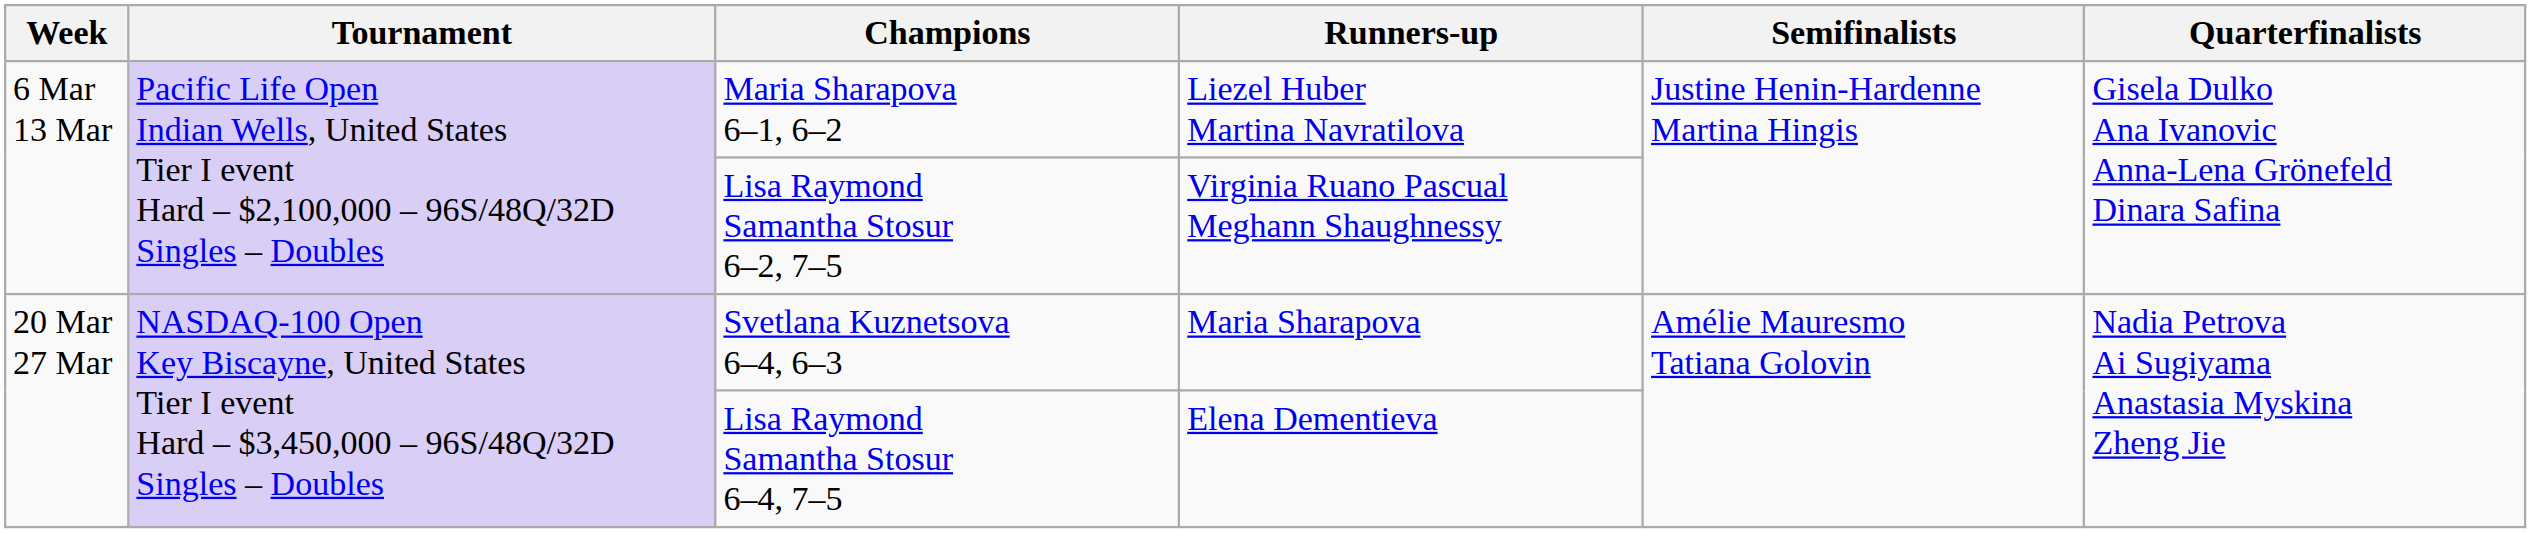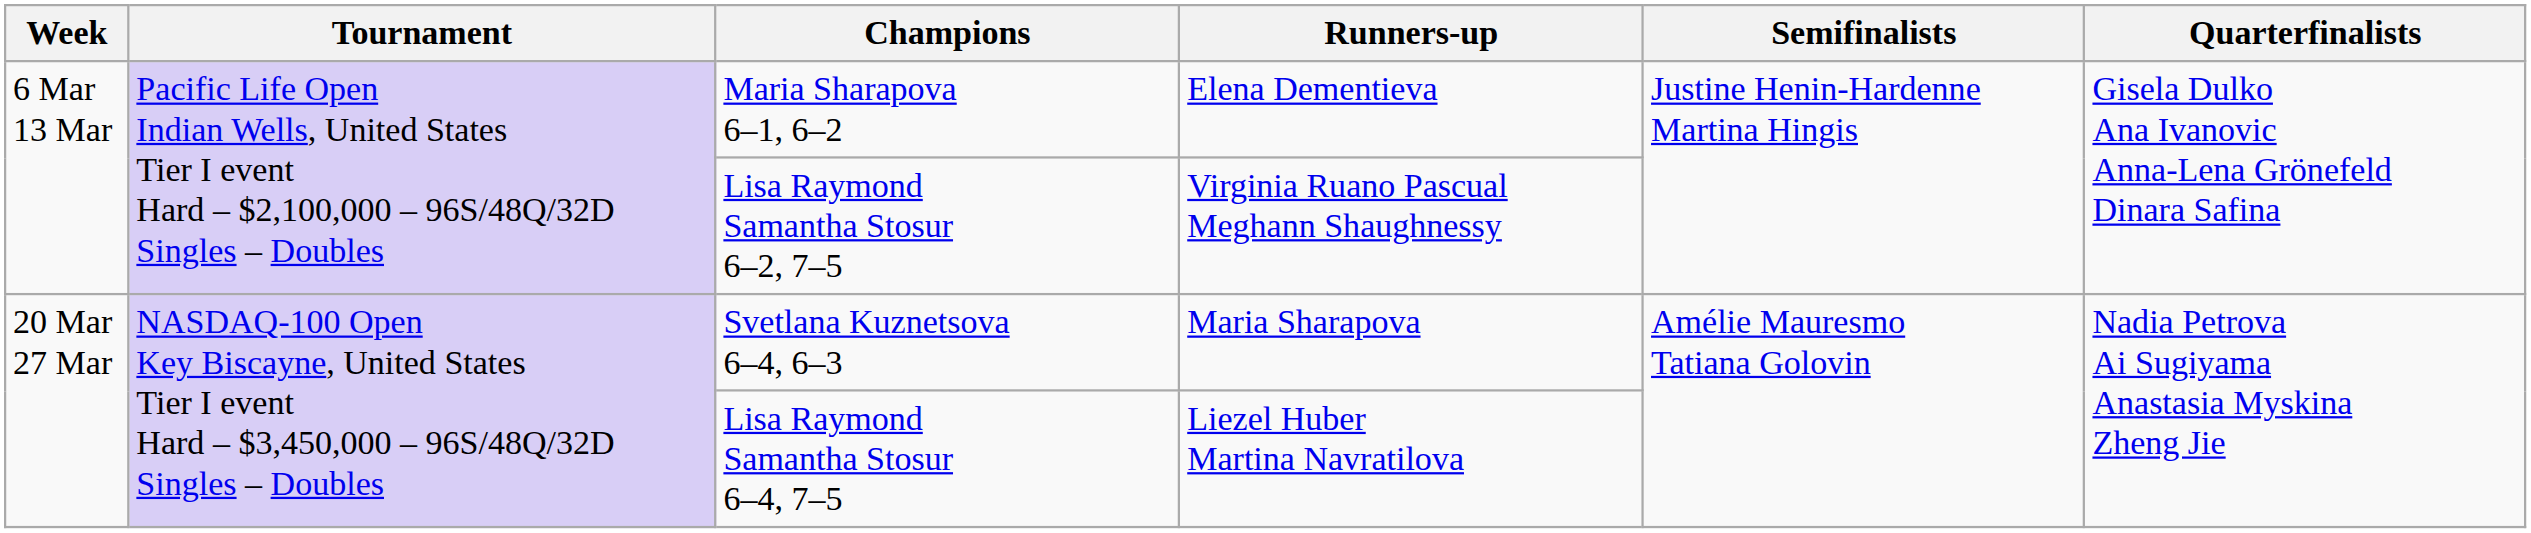Maria Sharapova 6–1, 6–2 | Runners-up: Liezel Huber Martina Navratilova -> Elena Dementieva
Lisa Raymond Samantha Stosur 6–4, 7–5 | Runners-up: Elena Dementieva -> Liezel Huber Martina Navratilova
